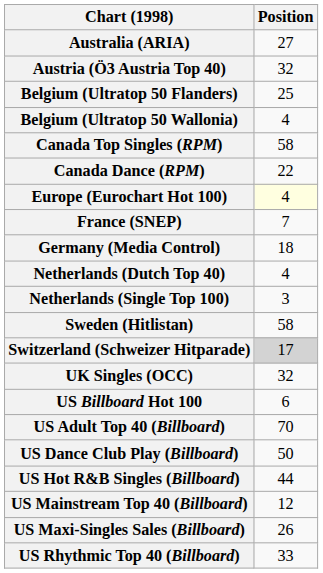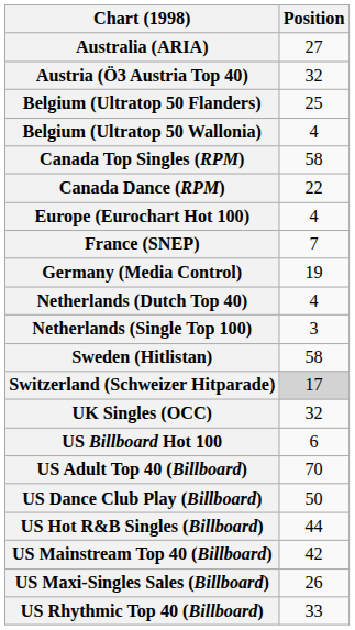Europe (Eurochart Hot 100) | Position: lightyellow background -> no background
Germany (Media Control) | Position: 18 -> 19
US Mainstream Top 40 (Billboard) | Position: 12 -> 42
